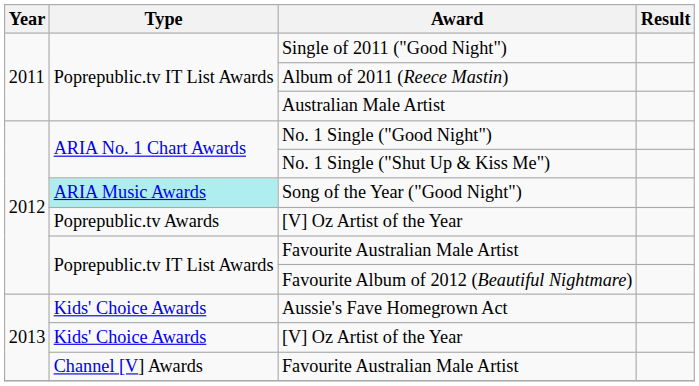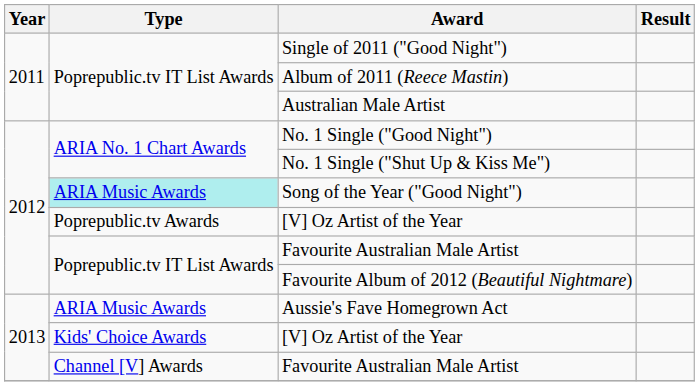Aussie's Fave Homegrown Act | Type: Kids' Choice Awards -> ARIA Music Awards
